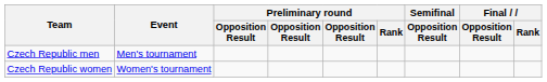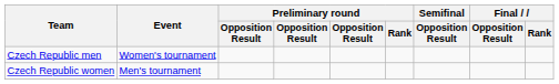Czech Republic men | Event: Men's tournament -> Women's tournament
Czech Republic women | Event: Women's tournament -> Men's tournament
